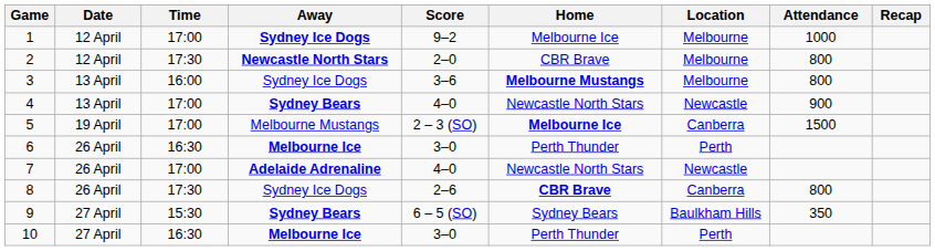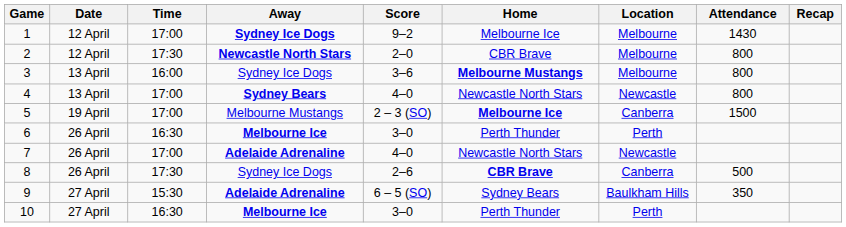1 | Attendance: 1000 -> 1430
4 | Attendance: 900 -> 800
8 | Attendance: 800 -> 500
9 | Away: Sydney Bears -> Adelaide Adrenaline
